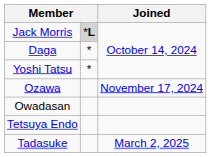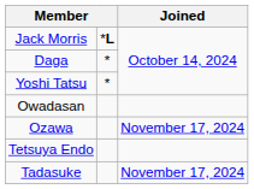Jack Morris | column 2: lightgrey background -> no background
rows swapped: Ozawa <-> Owadasan
Tadasuke | Joined: March 2, 2025 -> November 17, 2024
